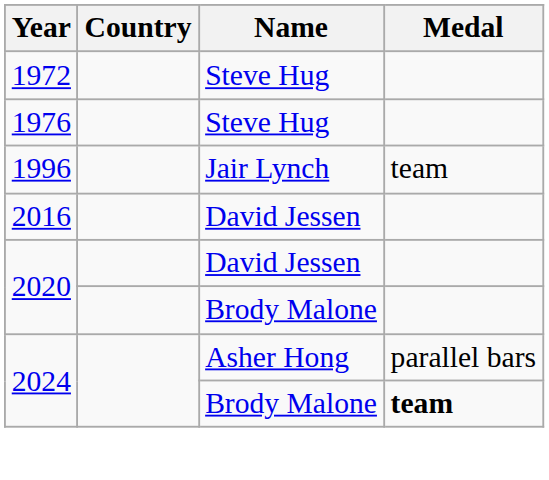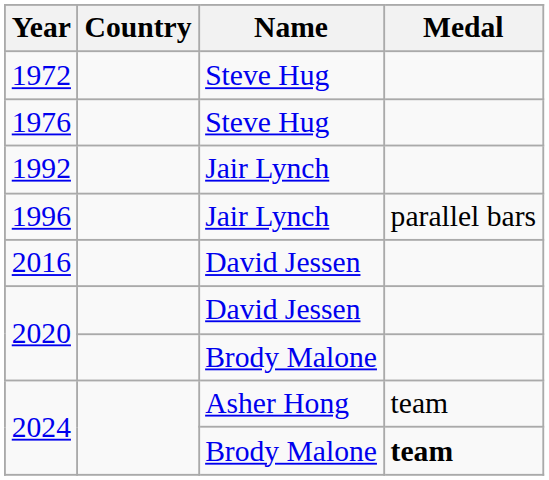+ row: 1992 | Jair Lynch
1996 | Medal: team -> parallel bars
2024 / Asher Hong | Medal: parallel bars -> team
